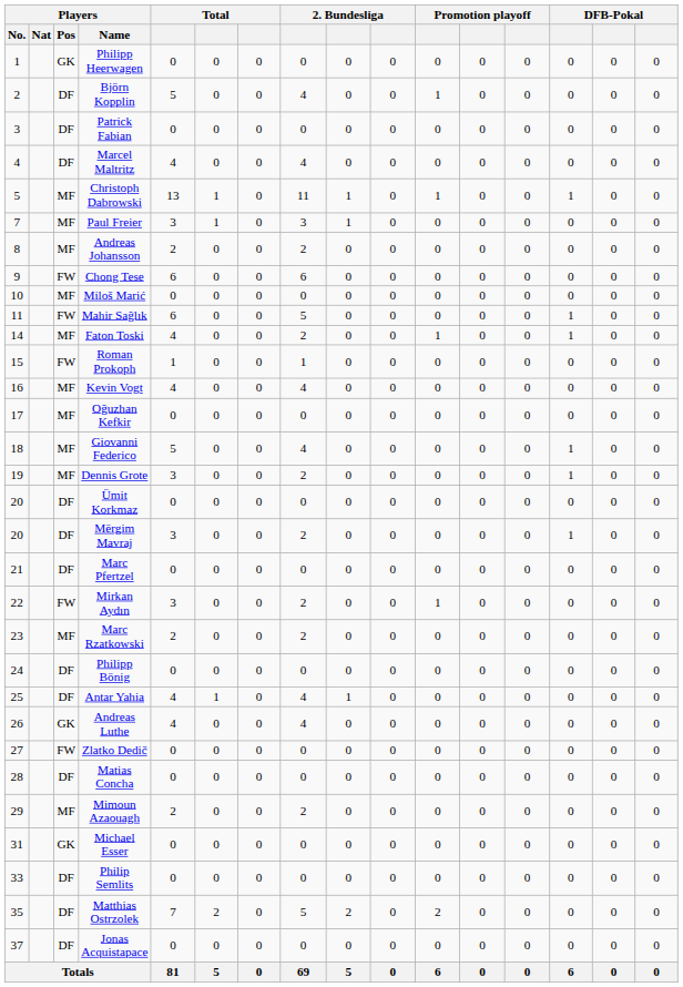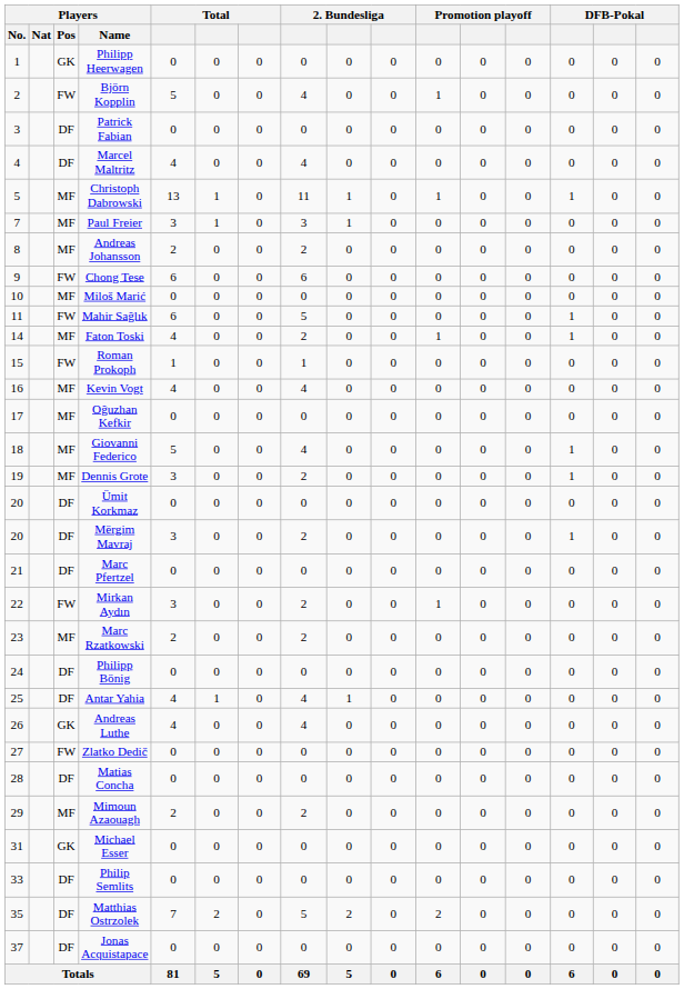Björn Kopplin | Players / Pos: DF -> FW
